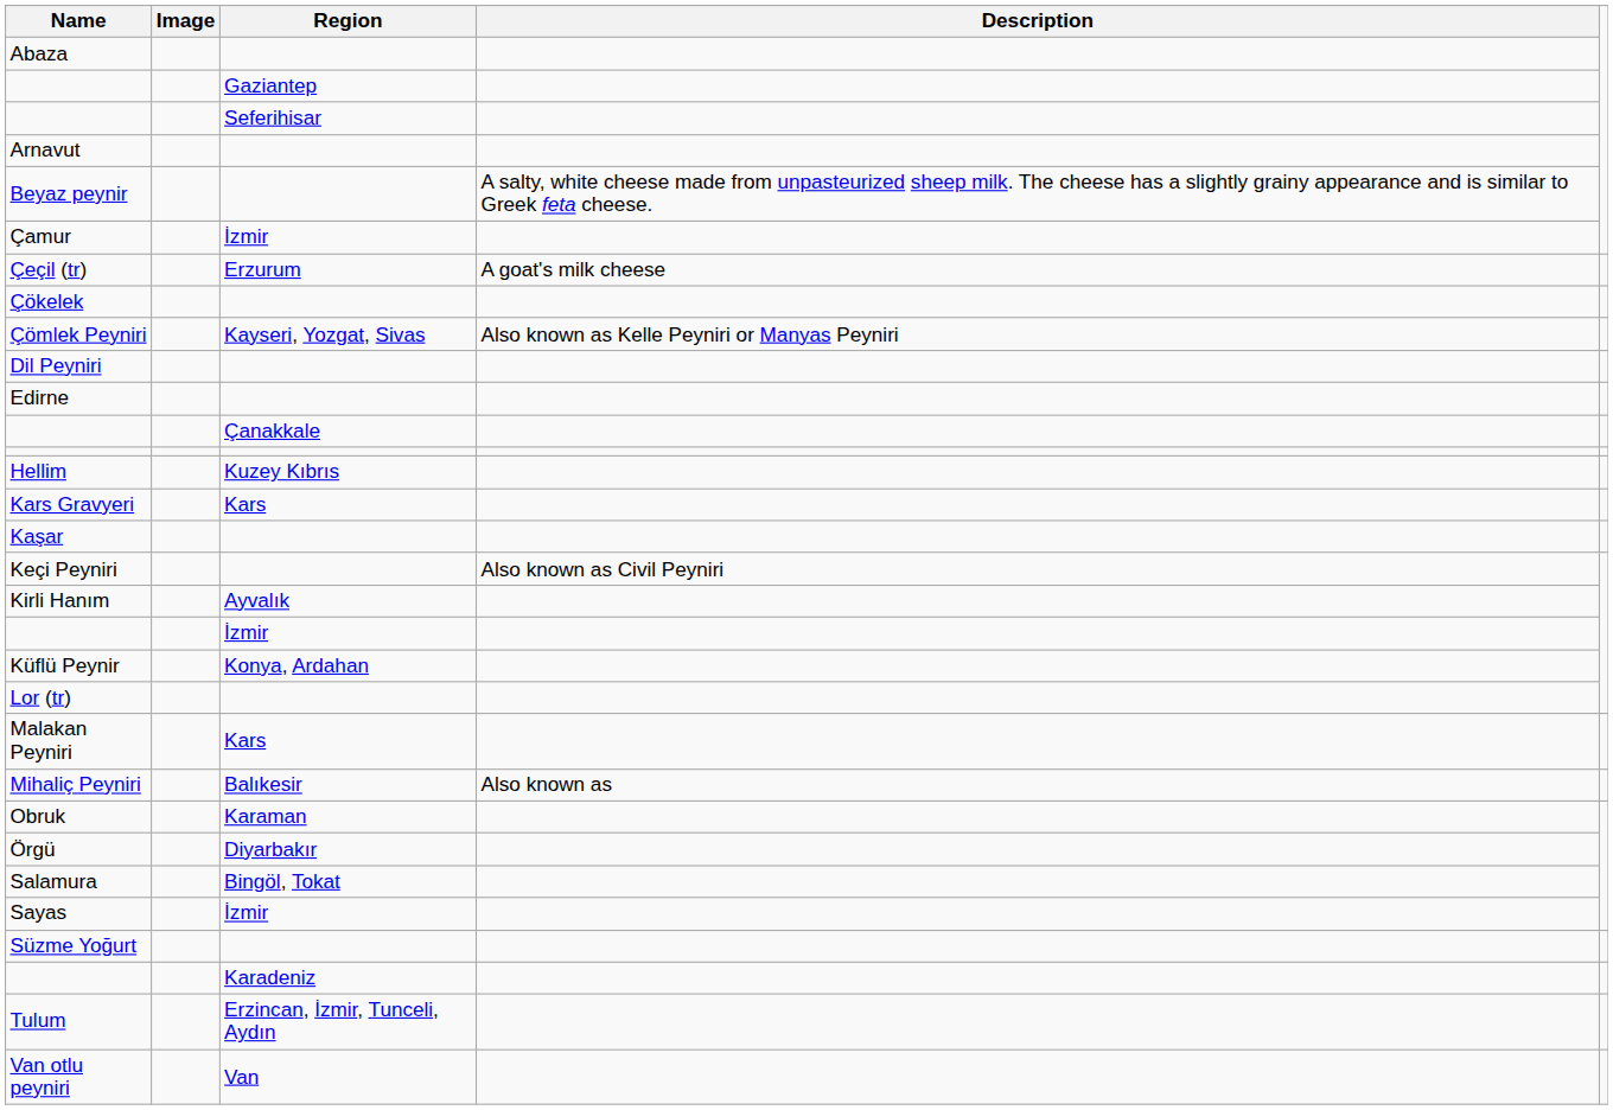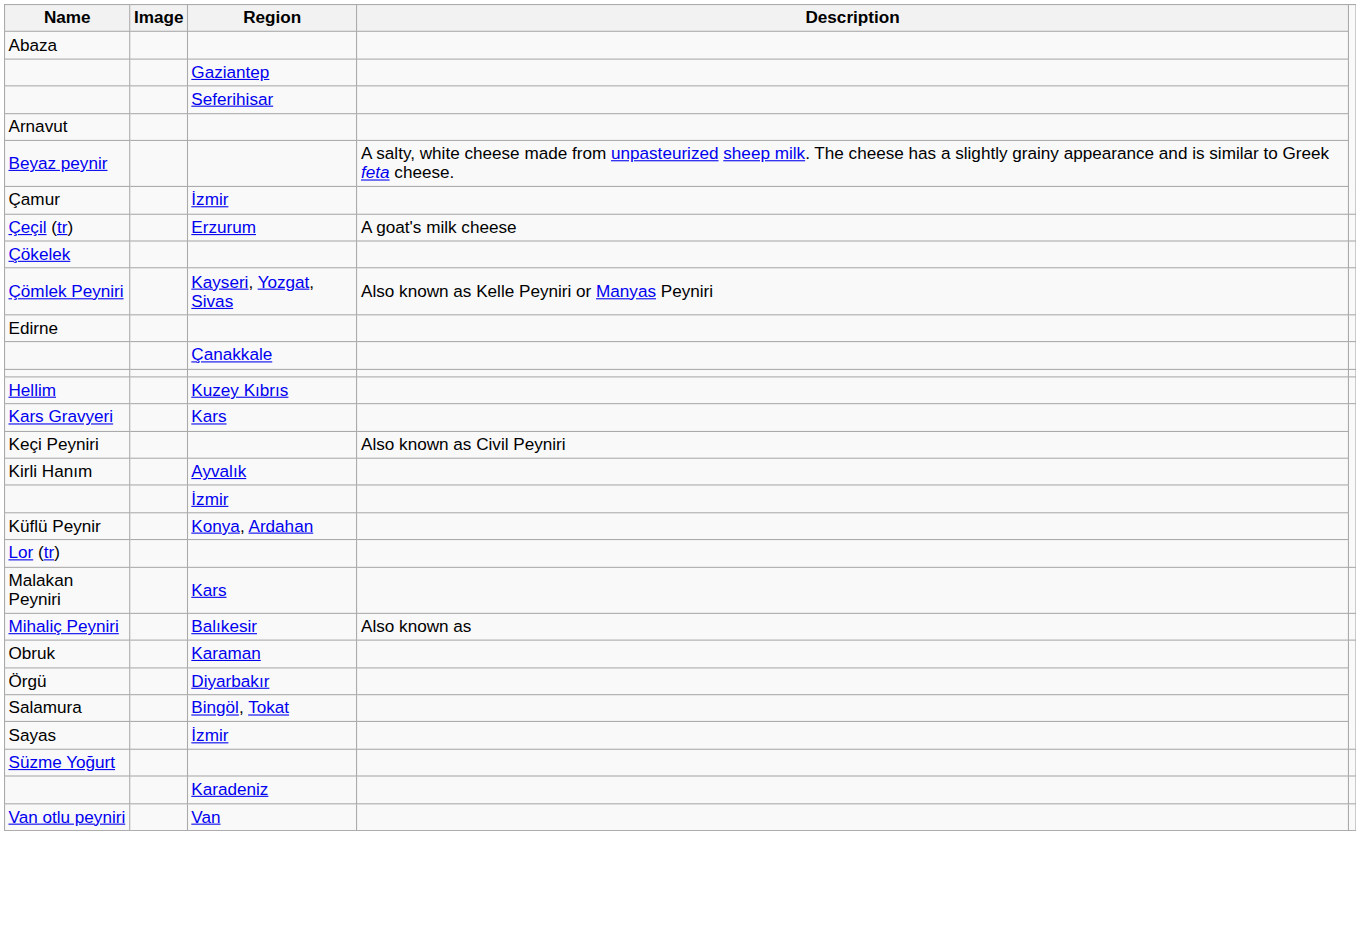- row: Dil Peyniri
- row: Kaşar
- row: Tulum | Erzincan, İzmir, Tunceli, Aydın
